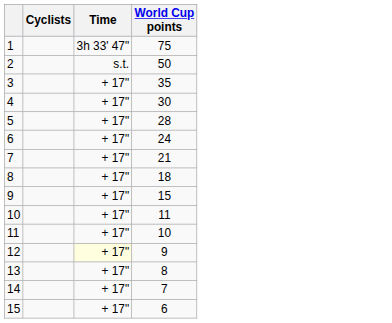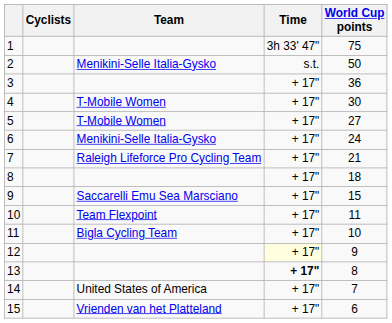+ column: Team | Menikini-Selle Italia-Gysko | T-Mobile Women | T-Mobile Women | Menikini-Selle Italia-Gysko | Raleigh Lifeforce Pro Cycling Team | Saccarelli Emu Sea Marsciano | Team Flexpoint | Bigla Cycling Team | United States of America | Vrienden van het Platteland
3 | World Cup points: 35 -> 36
5 | World Cup points: 28 -> 27
13 | Time: normal -> bold
